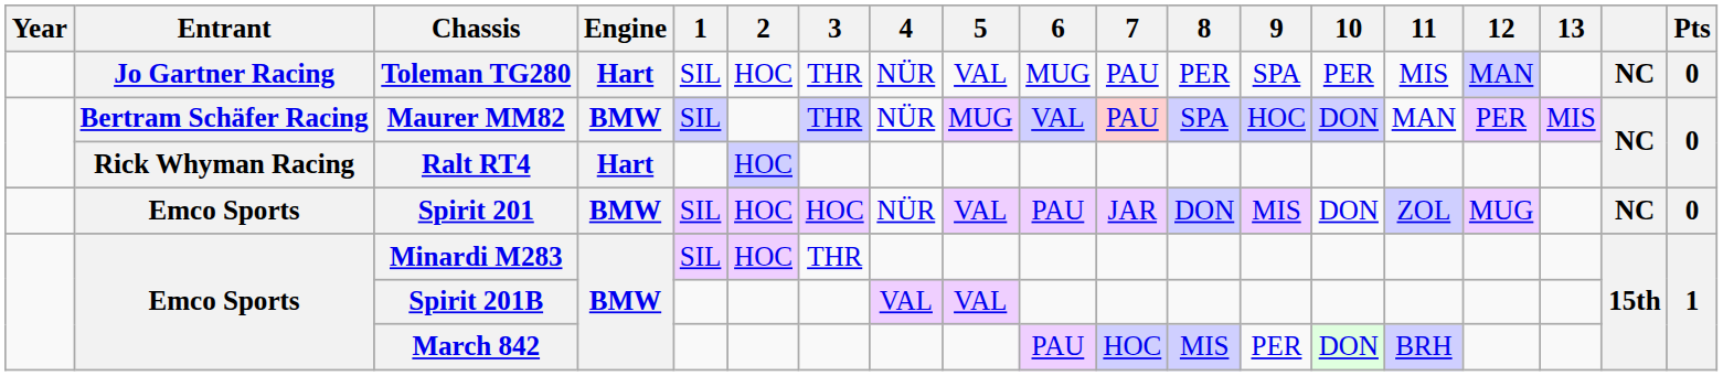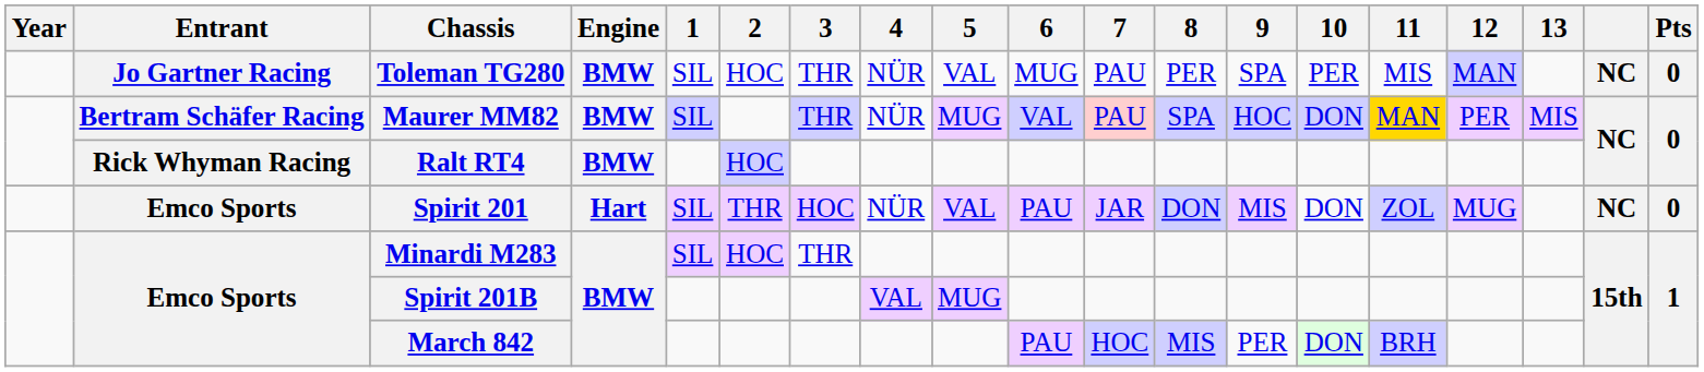Toleman TG280 | Engine: Hart -> BMW
Maurer MM82 | 11: no background -> gold background
Ralt RT4 | Engine: Hart -> BMW
Spirit 201 | Engine: BMW -> Hart
Spirit 201 | 2: HOC -> THR
Spirit 201B | 5: VAL -> MUG
